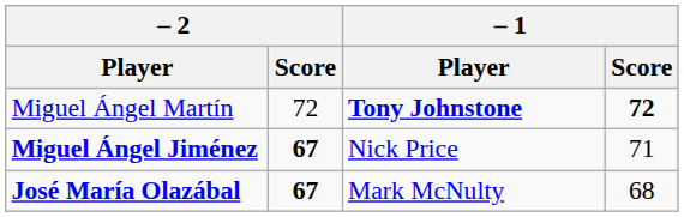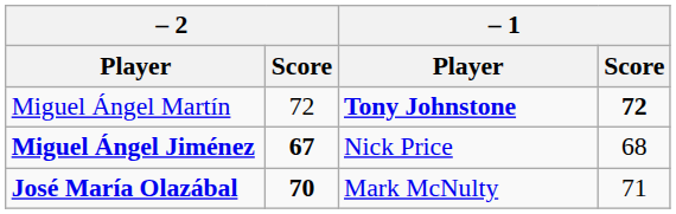Miguel Ángel Jiménez | – 1 / Score: 71 -> 68
José María Olazábal | – 2 / Score: 67 -> 70
José María Olazábal | – 1 / Score: 68 -> 71
